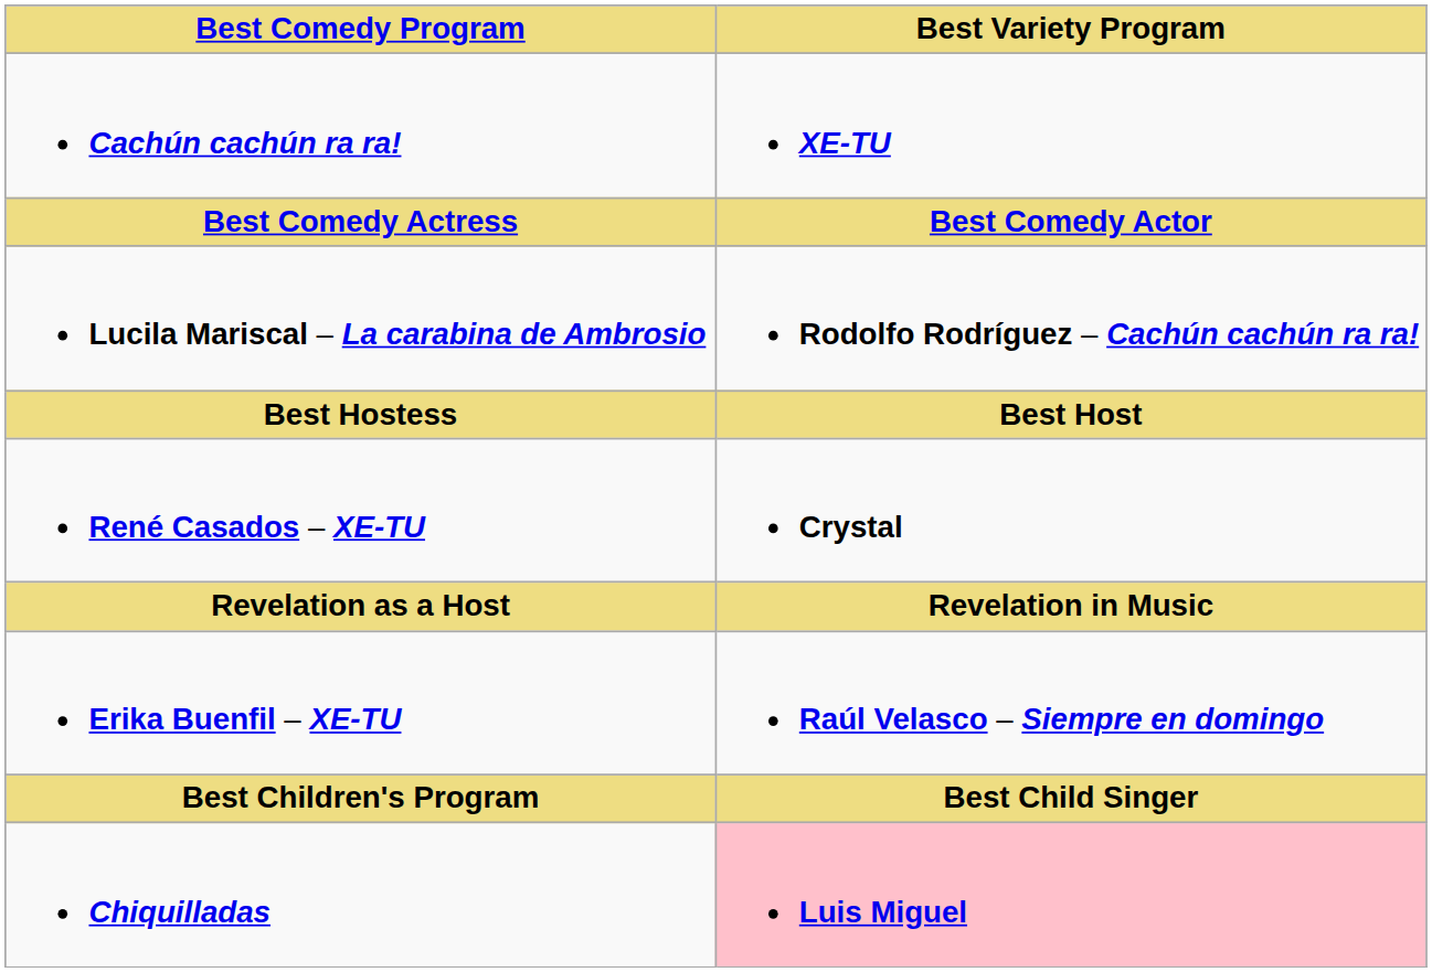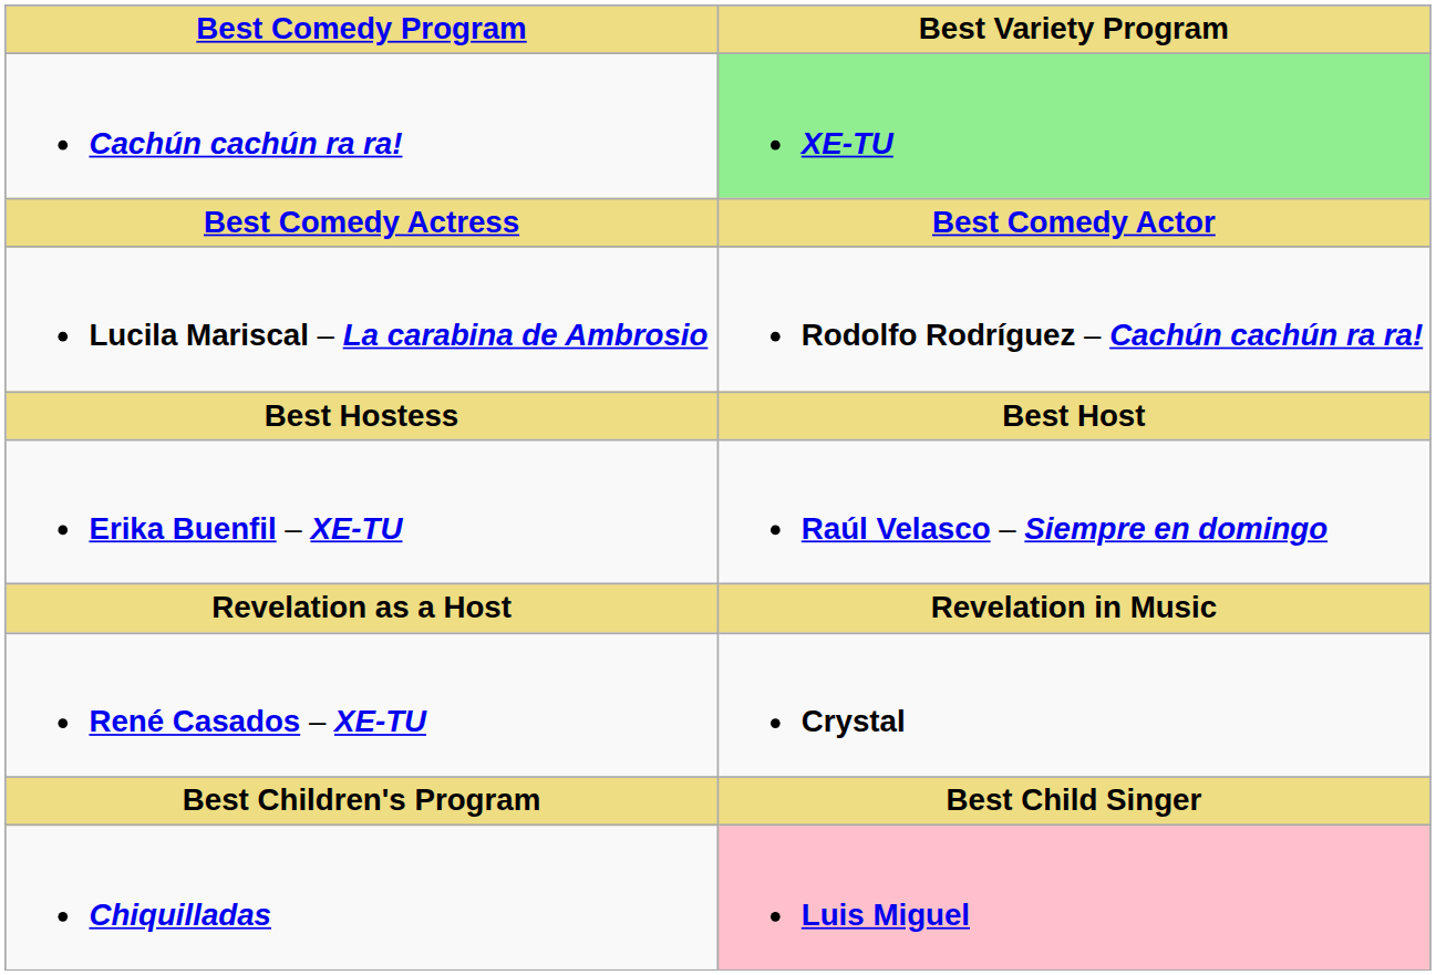Cachún cachún ra ra! | Best Variety Program: no background -> lightgreen background
rows swapped: Erika Buenfil – XE-TU <-> René Casados – XE-TU
